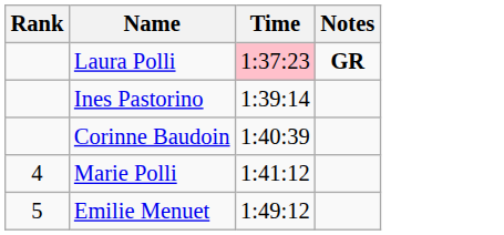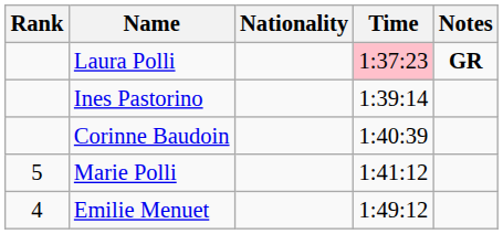+ column: Nationality
Marie Polli | Rank: 4 -> 5
Emilie Menuet | Rank: 5 -> 4
